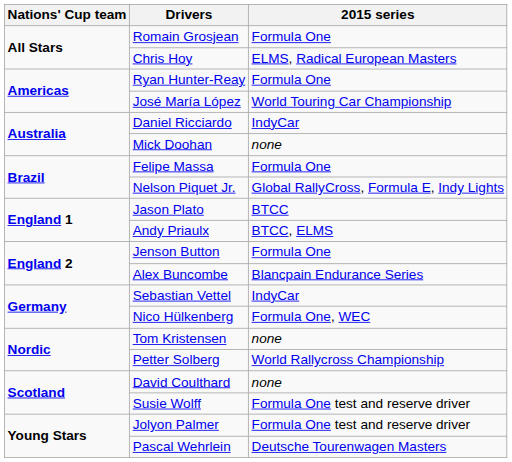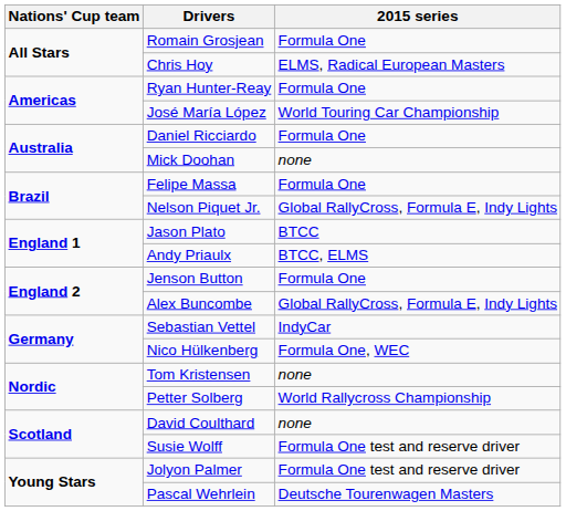Daniel Ricciardo | 2015 series: IndyCar -> Formula One
Alex Buncombe | 2015 series: Blancpain Endurance Series -> Global RallyCross, Formula E, Indy Lights
